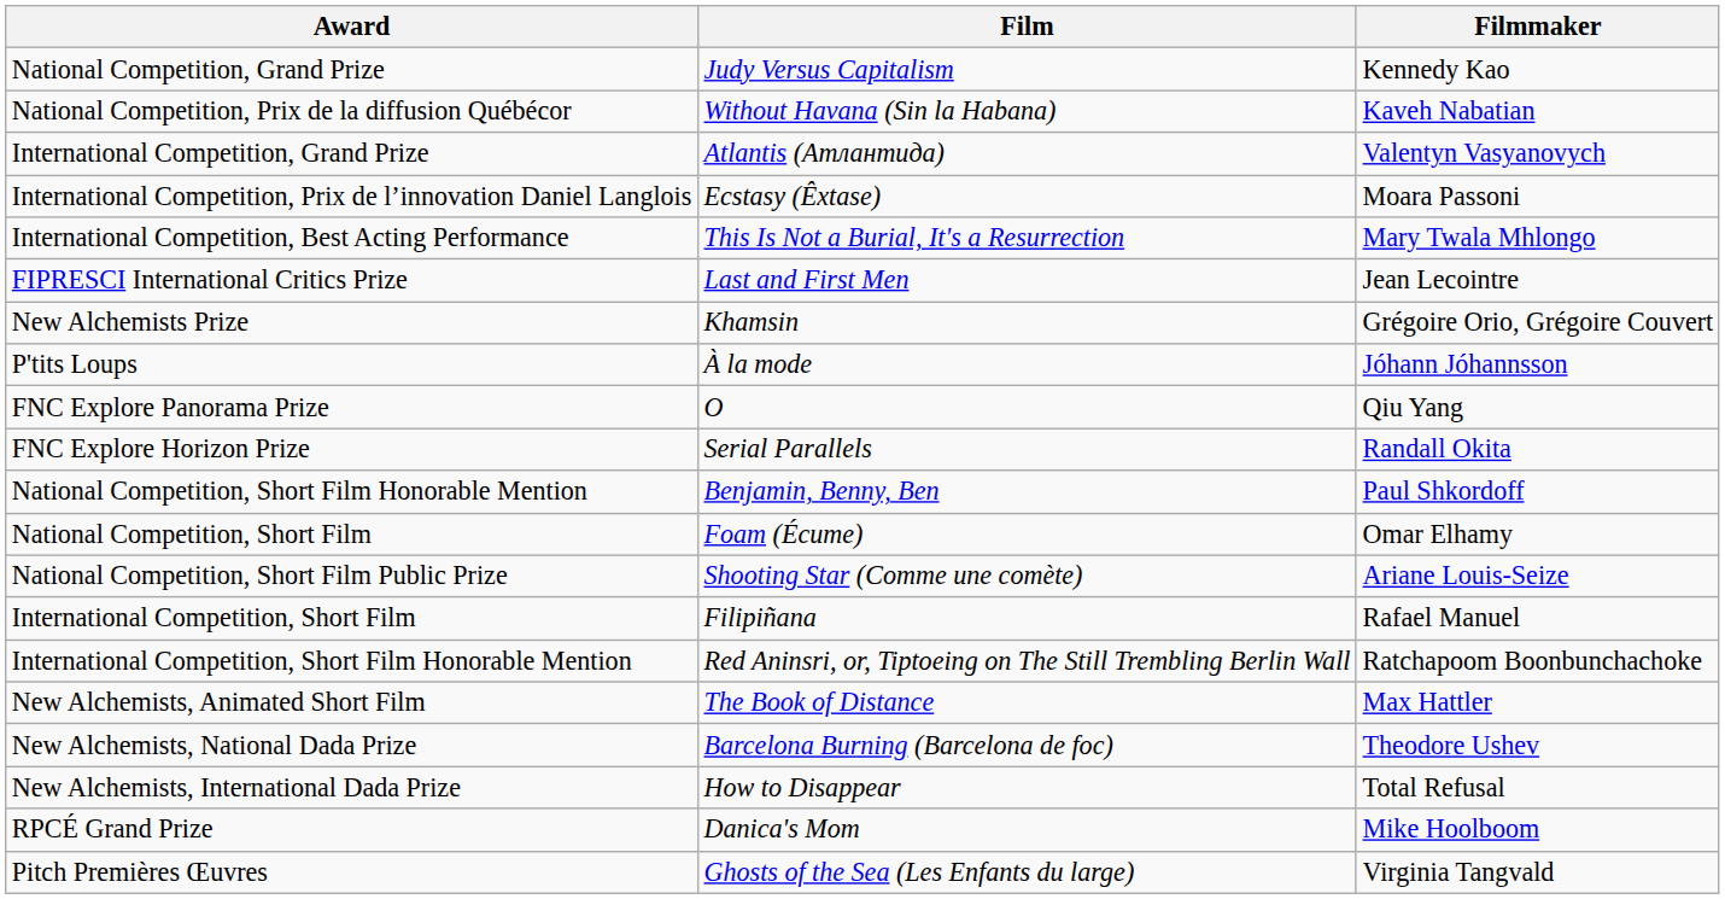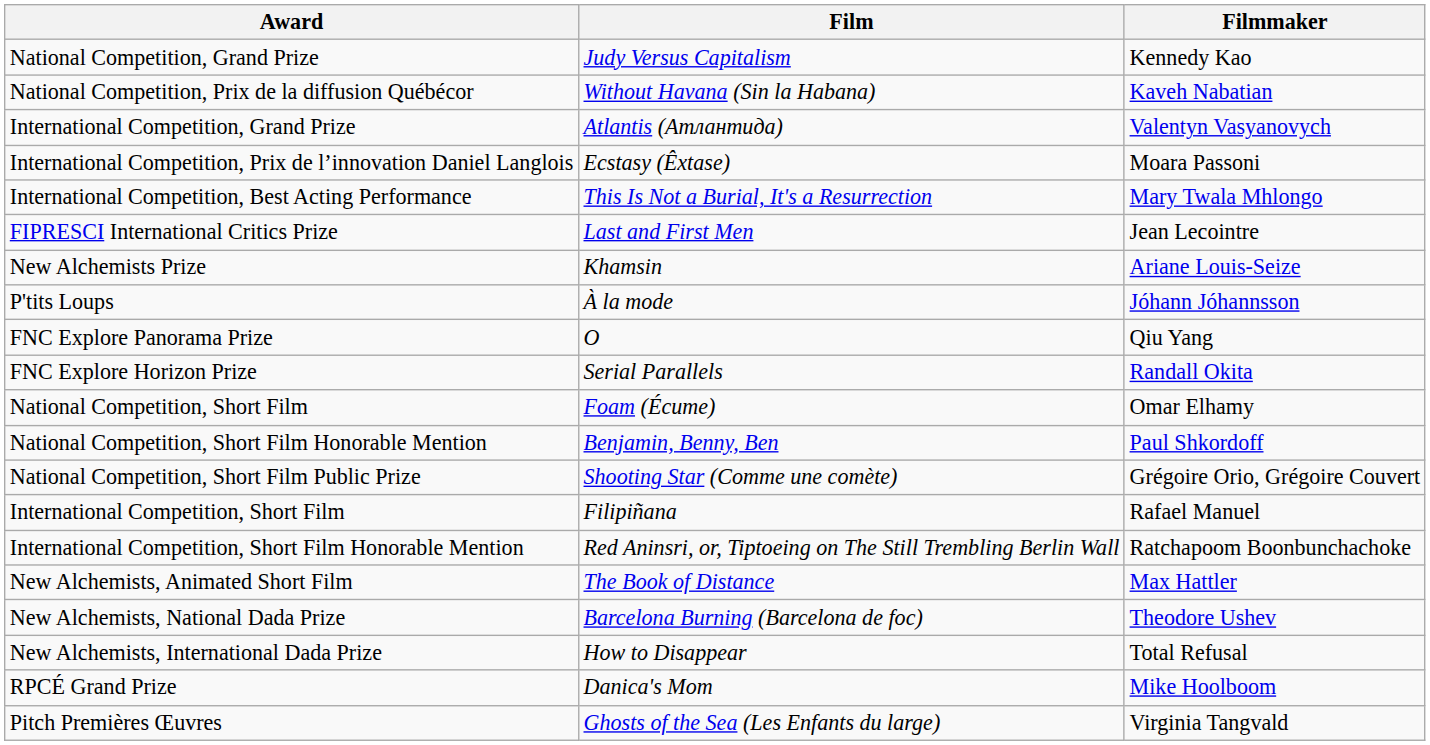New Alchemists Prize | Filmmaker: Grégoire Orio, Grégoire Couvert -> Ariane Louis-Seize
rows swapped: National Competition, Short Film <-> National Competition, Short Film Honorable Mention
National Competition, Short Film Public Prize | Filmmaker: Ariane Louis-Seize -> Grégoire Orio, Grégoire Couvert
